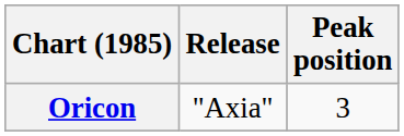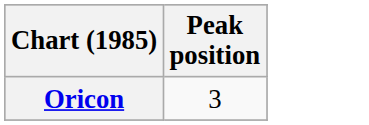- column: Release | "Axia"
